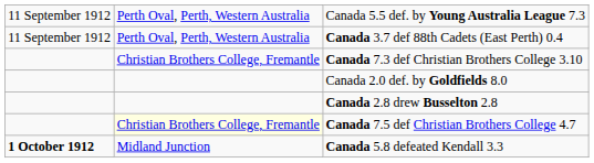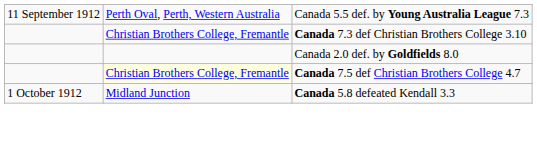- row: 11 September 1912 | Perth Oval, Perth, Western Australia | Canada 3.7 def 88th Cadets (East Perth) 0.4
- row: Canada 2.8 drew Busselton 2.8
Canada 5.8 defeated Kendall 3.3 | column 1: bold -> normal
